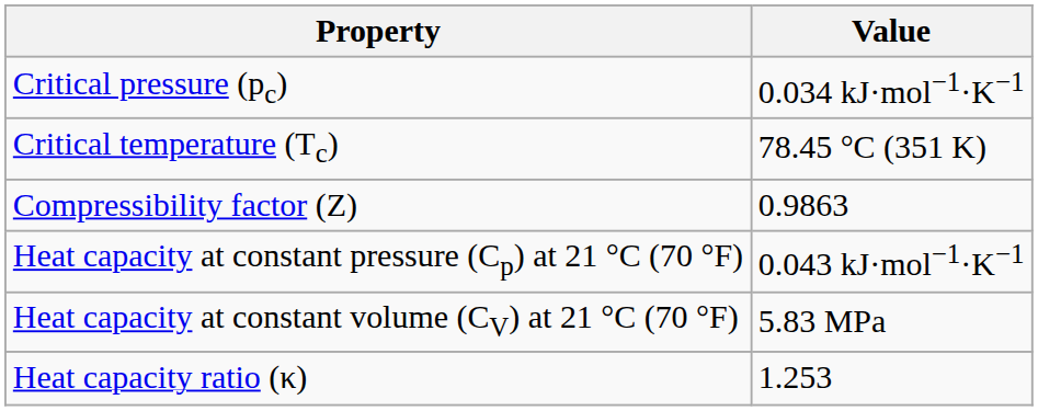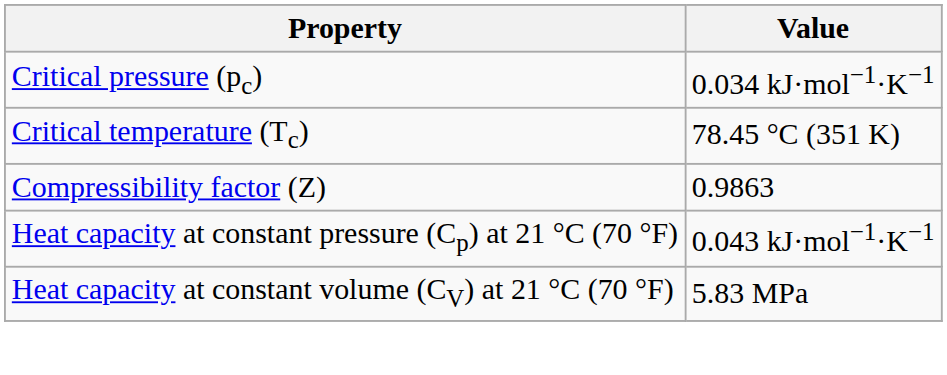- row: Heat capacity ratio (κ) | 1.253
